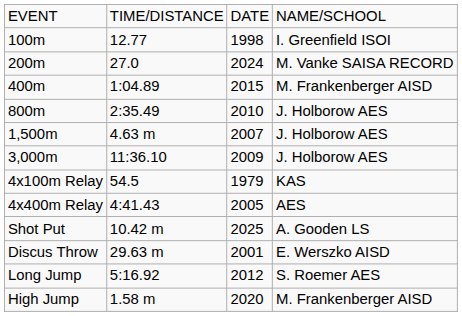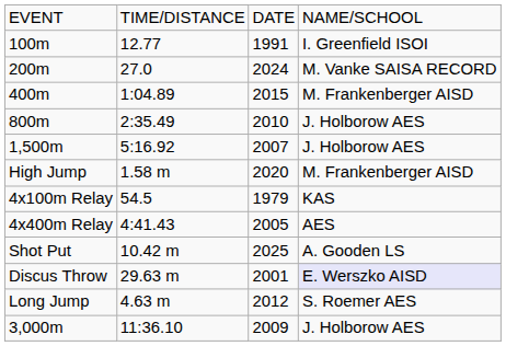100m | column 3: 1998 -> 1991
1,500m | column 2: 4.63 m -> 5:16.92
rows swapped: 3,000m <-> High Jump
Discus Throw | column 4: no background -> lavender background
Long Jump | column 2: 5:16.92 -> 4.63 m
